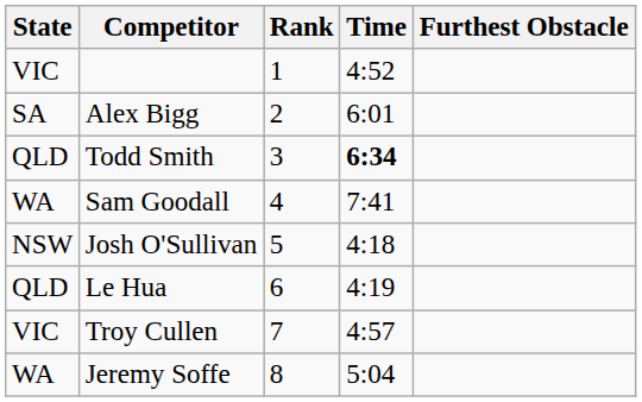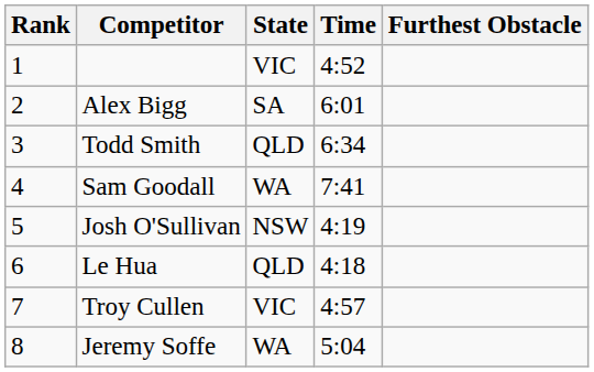columns swapped: Rank <-> State
Todd Smith | Time: bold -> normal
Josh O'Sullivan | Time: 4:18 -> 4:19
Le Hua | Time: 4:19 -> 4:18
